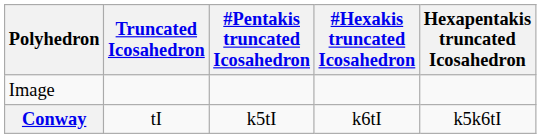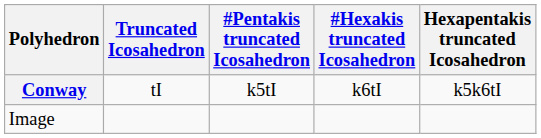rows swapped: Image <-> Conway
